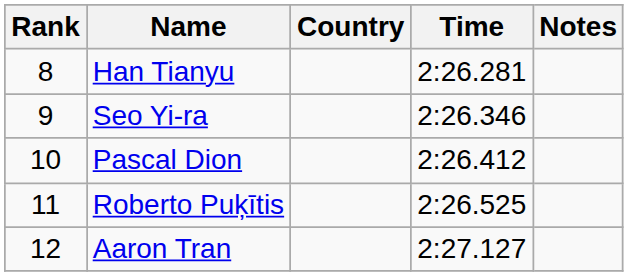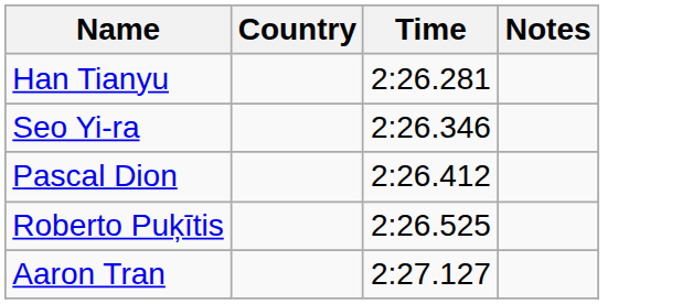- column: Rank | 8 | 9 | 10 | 11 | 12
